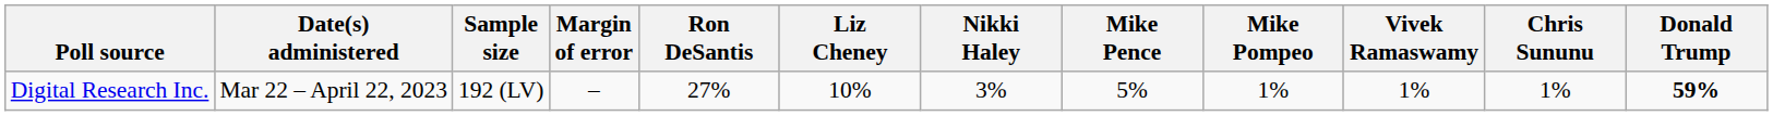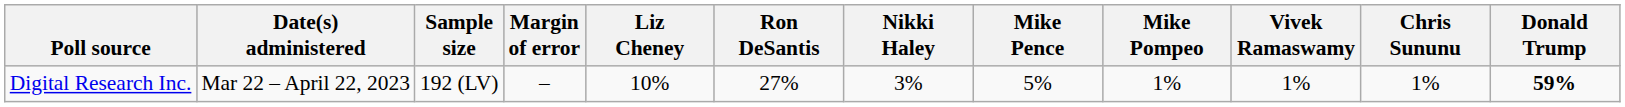columns swapped: Liz Cheney <-> Ron DeSantis
